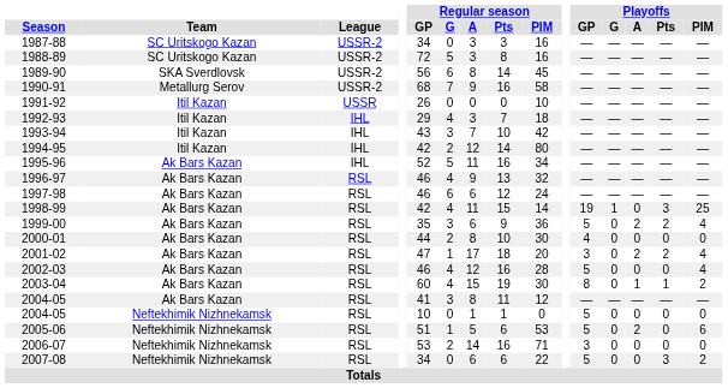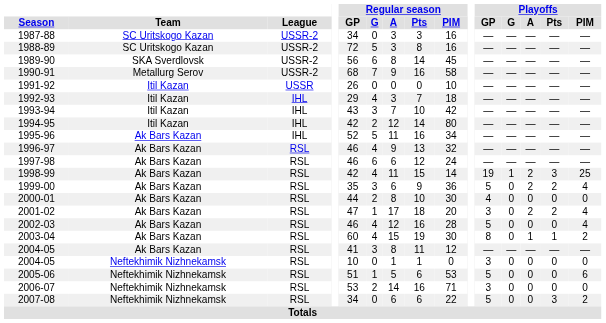1998-99 | Playoffs / A: 0 -> 2
2004-05 / Neftekhimik Nizhnekamsk | Playoffs / GP: 5 -> 3
2005-06 | Playoffs / A: 2 -> 0
